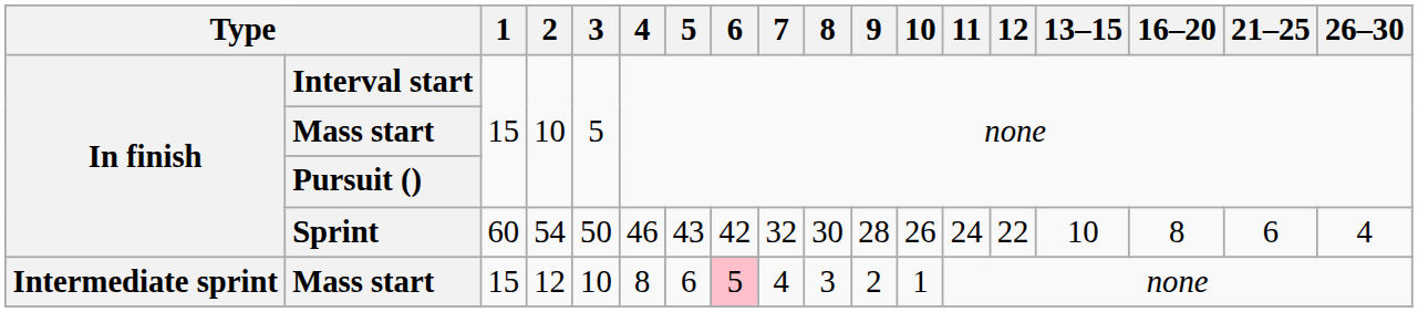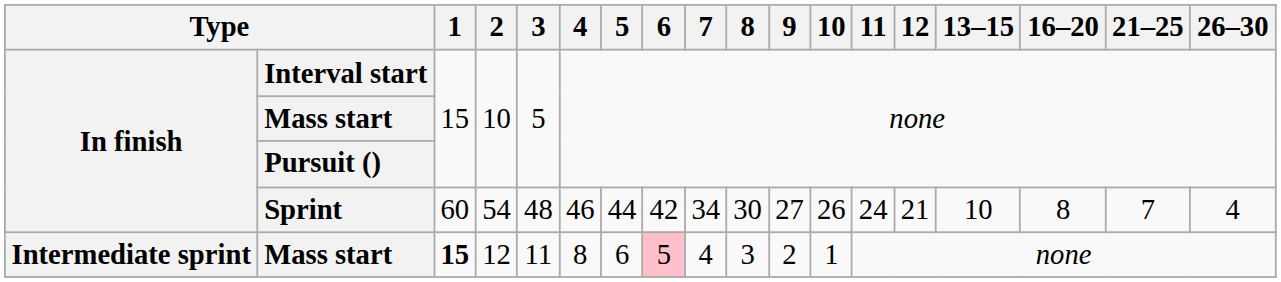Sprint | 3: 50 -> 48
Sprint | 5: 43 -> 44
Sprint | 7: 32 -> 34
Sprint | 9: 28 -> 27
Sprint | 12: 22 -> 21
Sprint | 21–25: 6 -> 7
Mass start / 12 | 1: normal -> bold
Mass start / 12 | 3: 10 -> 11
